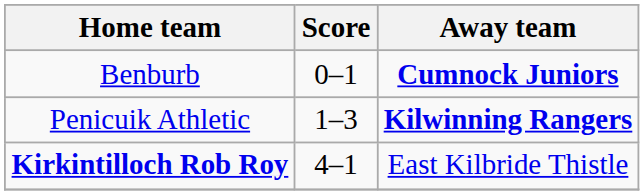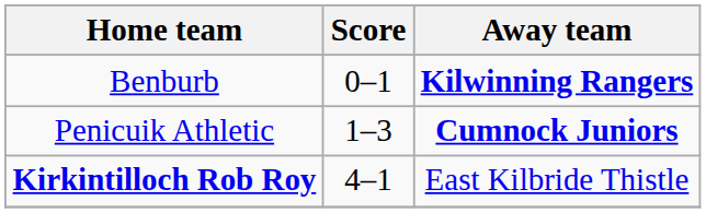Benburb | Away team: Cumnock Juniors -> Kilwinning Rangers
Penicuik Athletic | Away team: Kilwinning Rangers -> Cumnock Juniors
